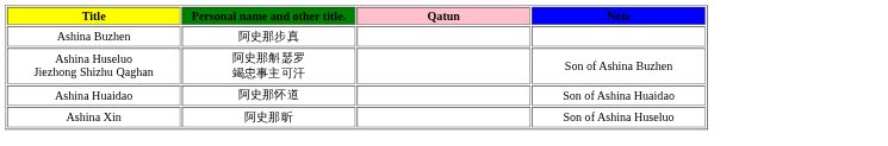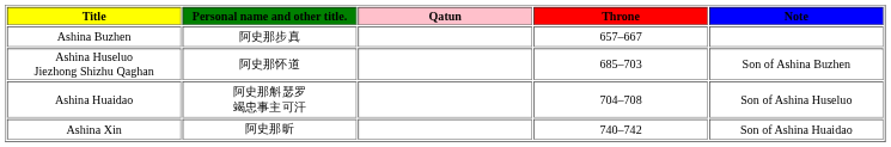+ column: Throne | 657–667 | 685–703 | 704–708 | 740–742
Ashina Huseluo Jiezhong Shizhu Qaghan | Personal name and other title.: 阿史那斛瑟罗 竭忠事主可汗 -> 阿史那怀道
Ashina Huaidao | Personal name and other title.: 阿史那怀道 -> 阿史那斛瑟罗 竭忠事主可汗
Ashina Huaidao | Note: Son of Ashina Huaidao -> Son of Ashina Huseluo
Ashina Xin | Note: Son of Ashina Huseluo -> Son of Ashina Huaidao
